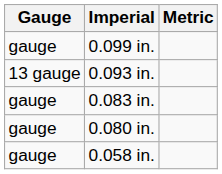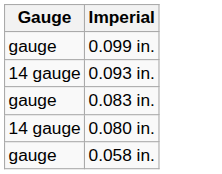- column: Metric
0.093 in. | Gauge: 13 gauge -> 14 gauge
0.080 in. | Gauge: gauge -> 14 gauge
